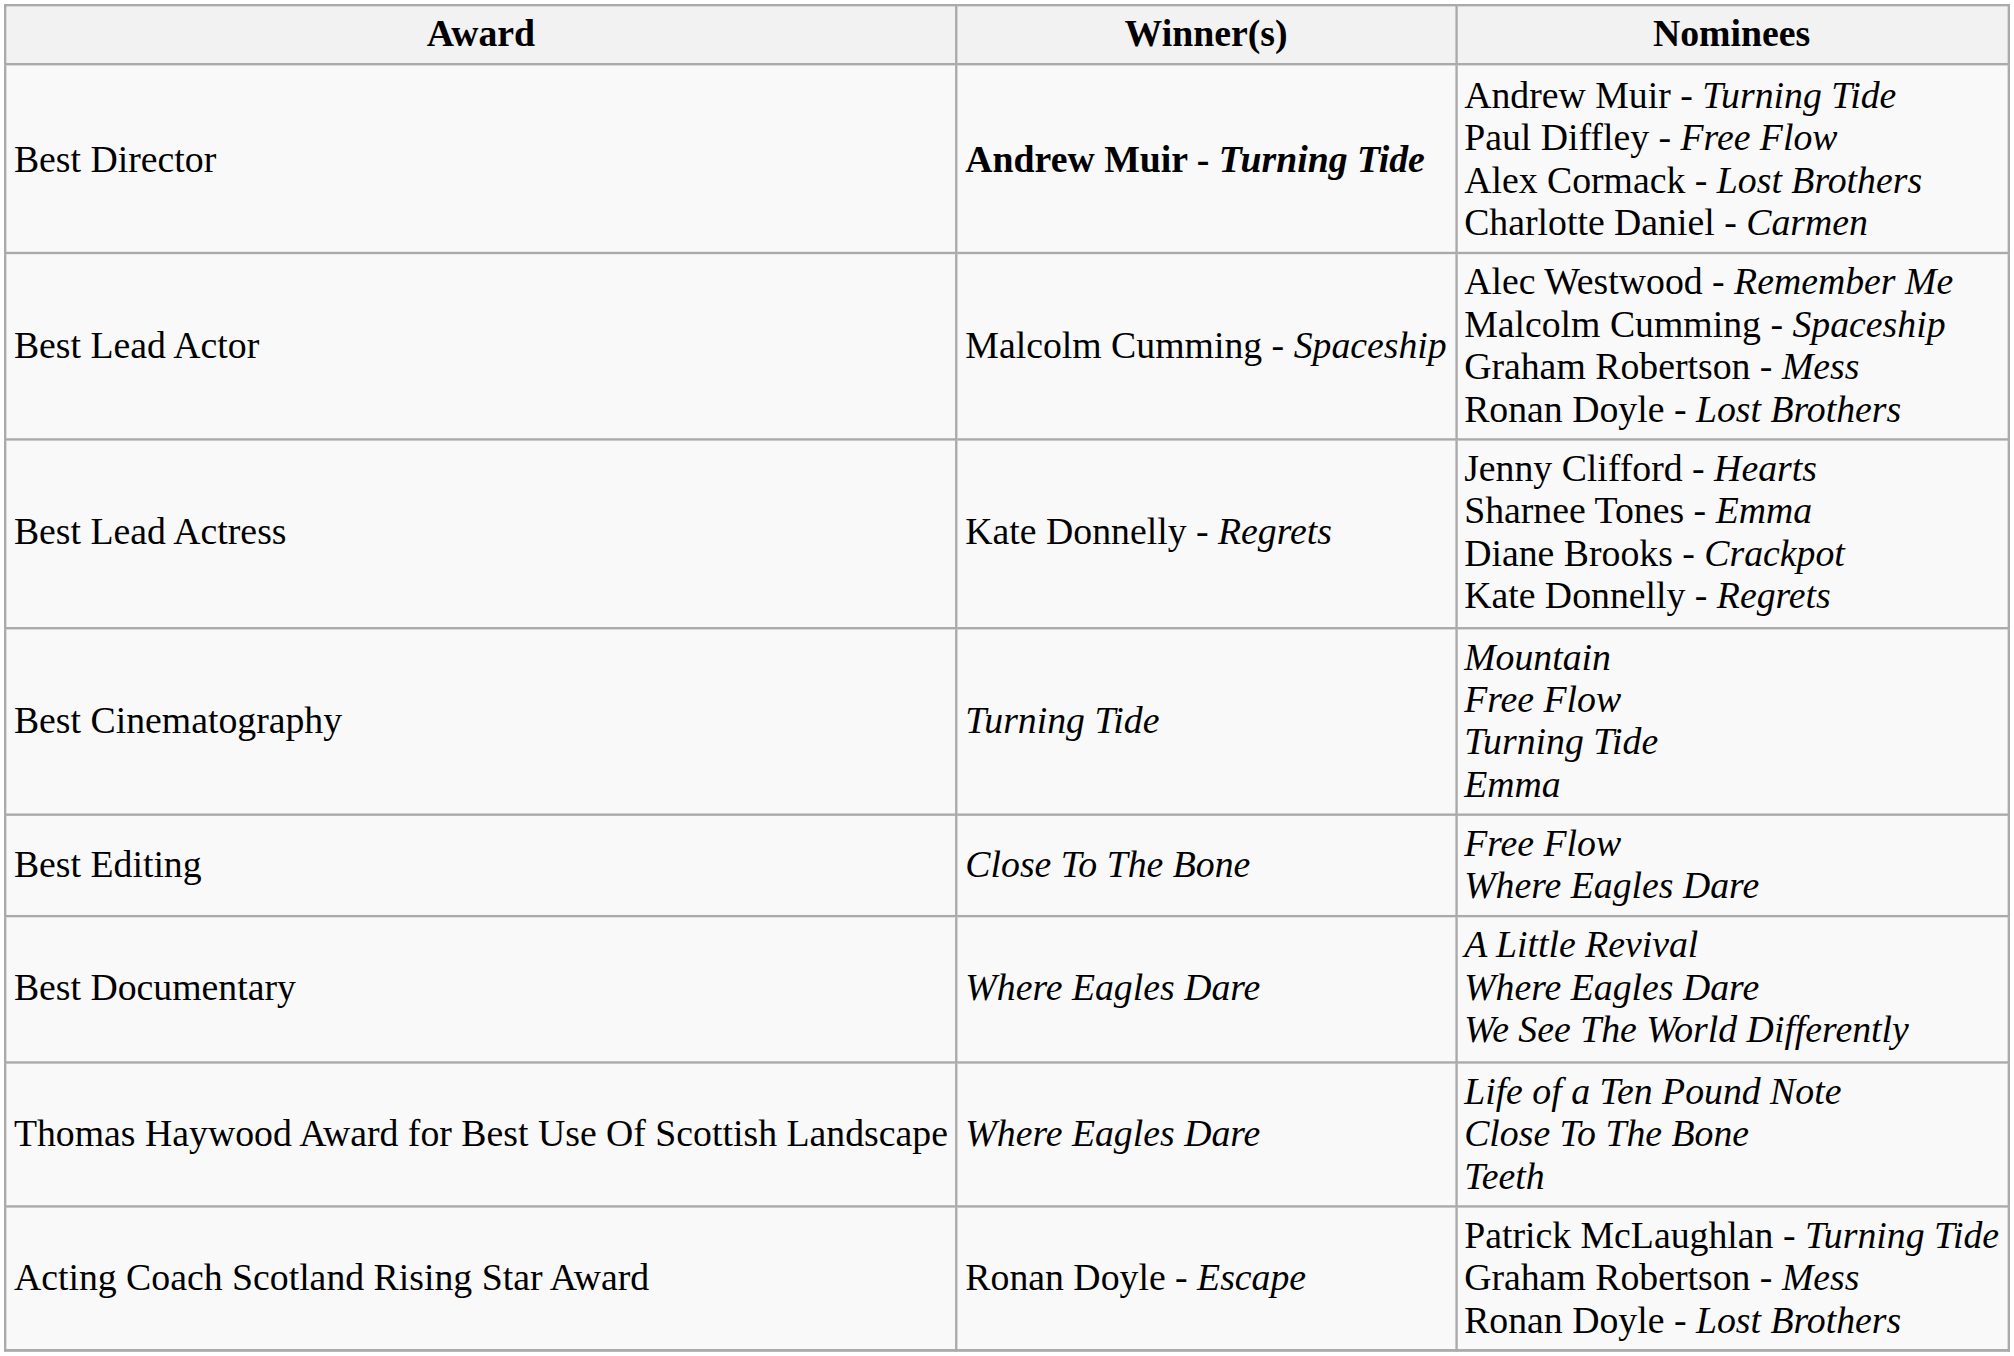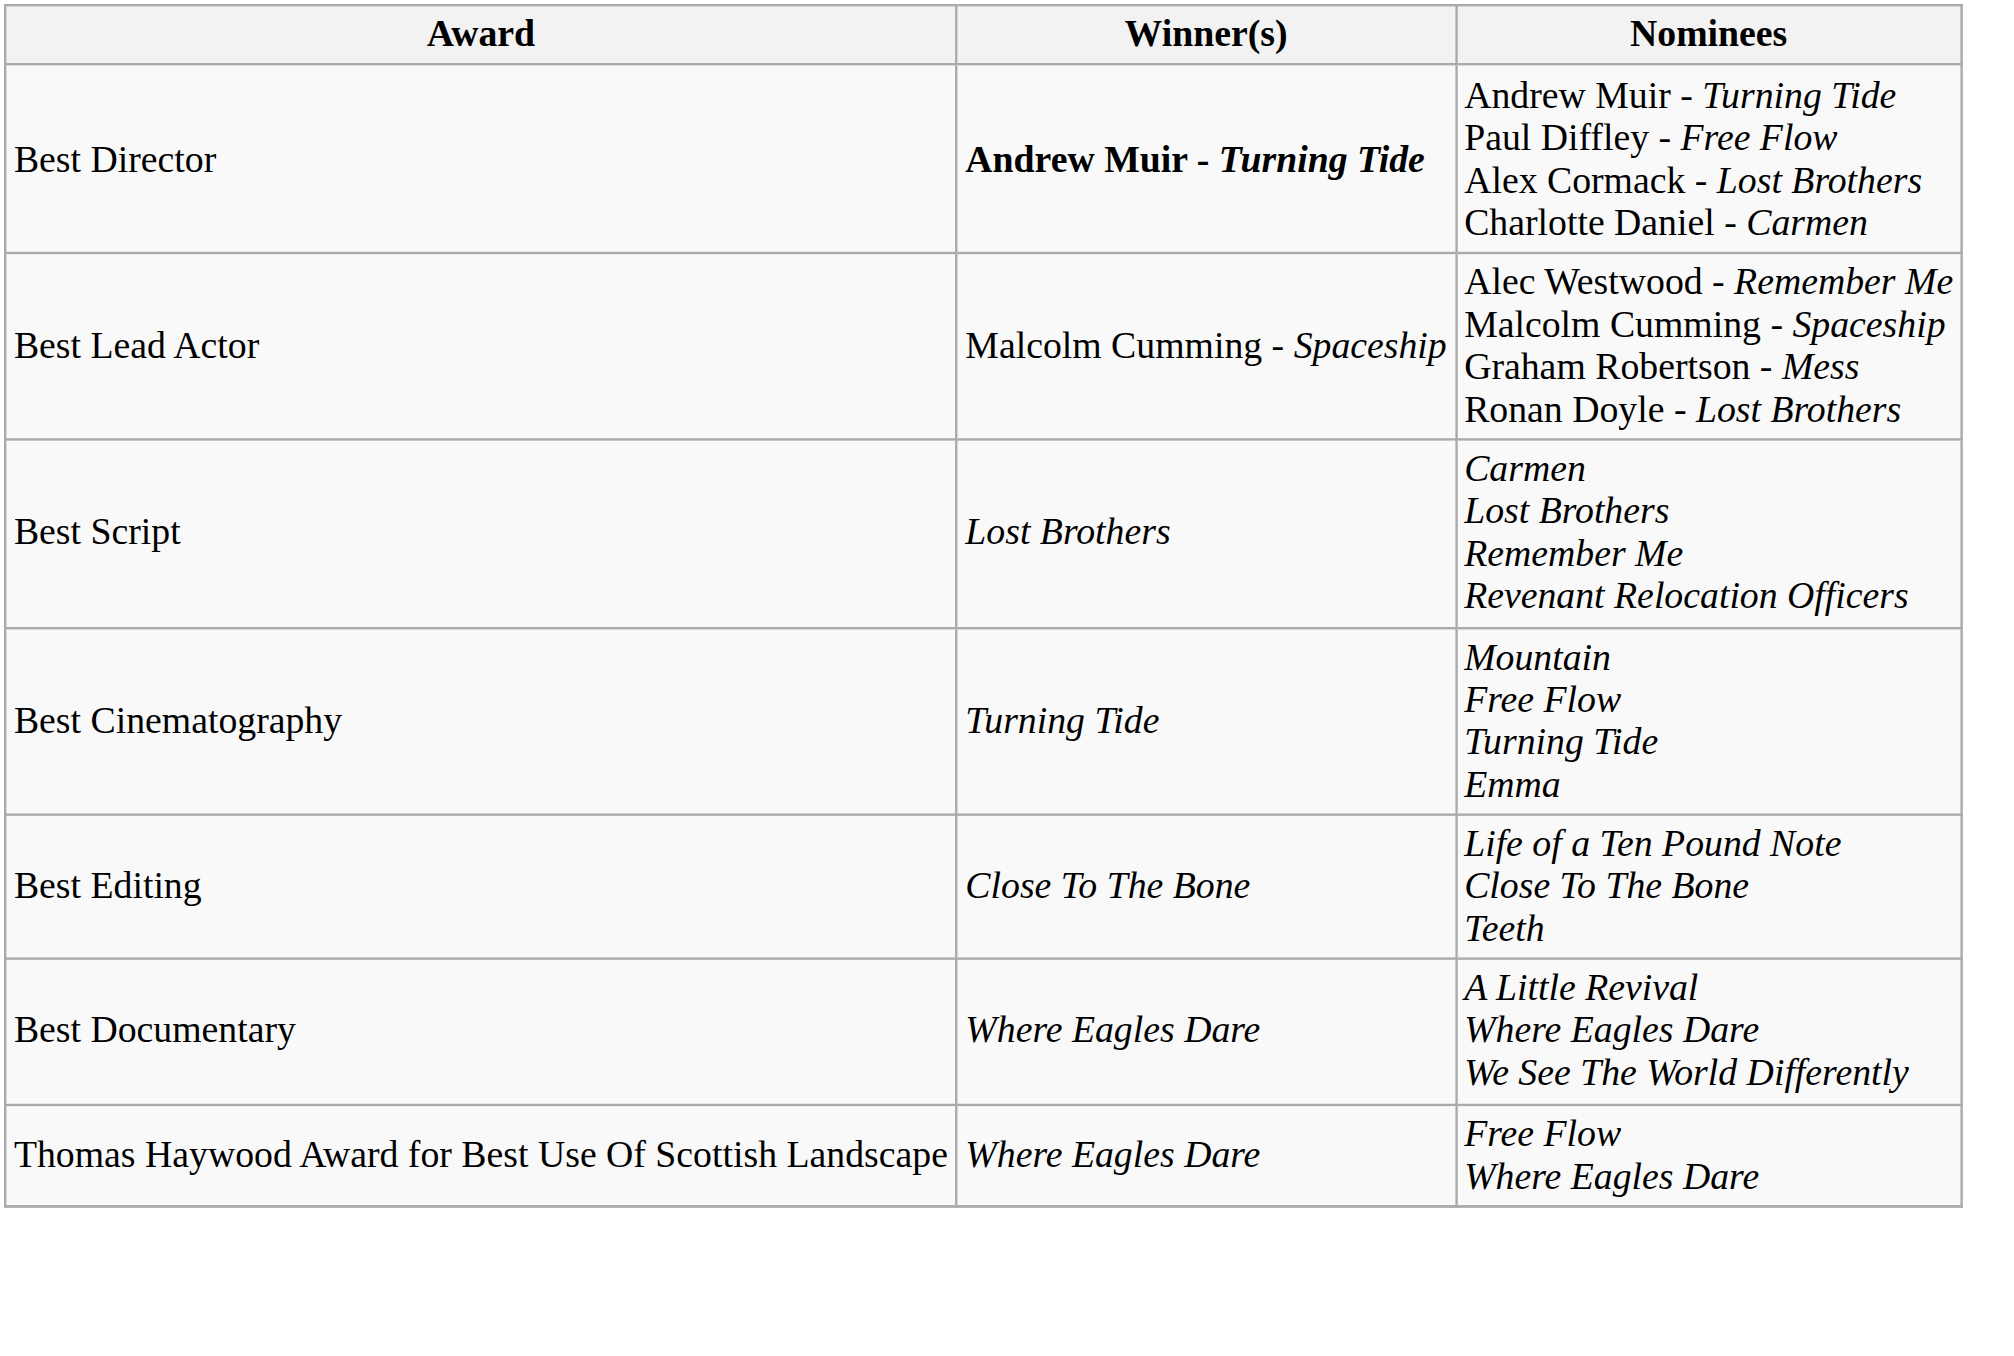- row: Best Lead Actress | Kate Donnelly - Regrets | Jenny Clifford - Hearts Sharnee Tones - Emma Diane Brooks - Crackpot Kate Donnelly - Regrets
+ row: Best Script | Lost Brothers | Carmen Lost Brothers Remember Me Revenant Relocation Officers
Best Editing | Nominees: Free Flow Where Eagles Dare -> Life of a Ten Pound Note Close To The Bone Teeth
Thomas Haywood Award for Best Use Of Scottish Landscape | Nominees: Life of a Ten Pound Note Close To The Bone Teeth -> Free Flow Where Eagles Dare
- row: Acting Coach Scotland Rising Star Award | Ronan Doyle - Escape | Patrick McLaughlan - Turning Tide Graham Robertson - Mess Ronan Doyle - Lost Brothers
